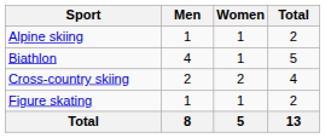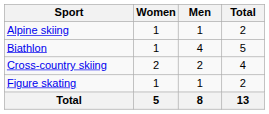columns swapped: Men <-> Women
